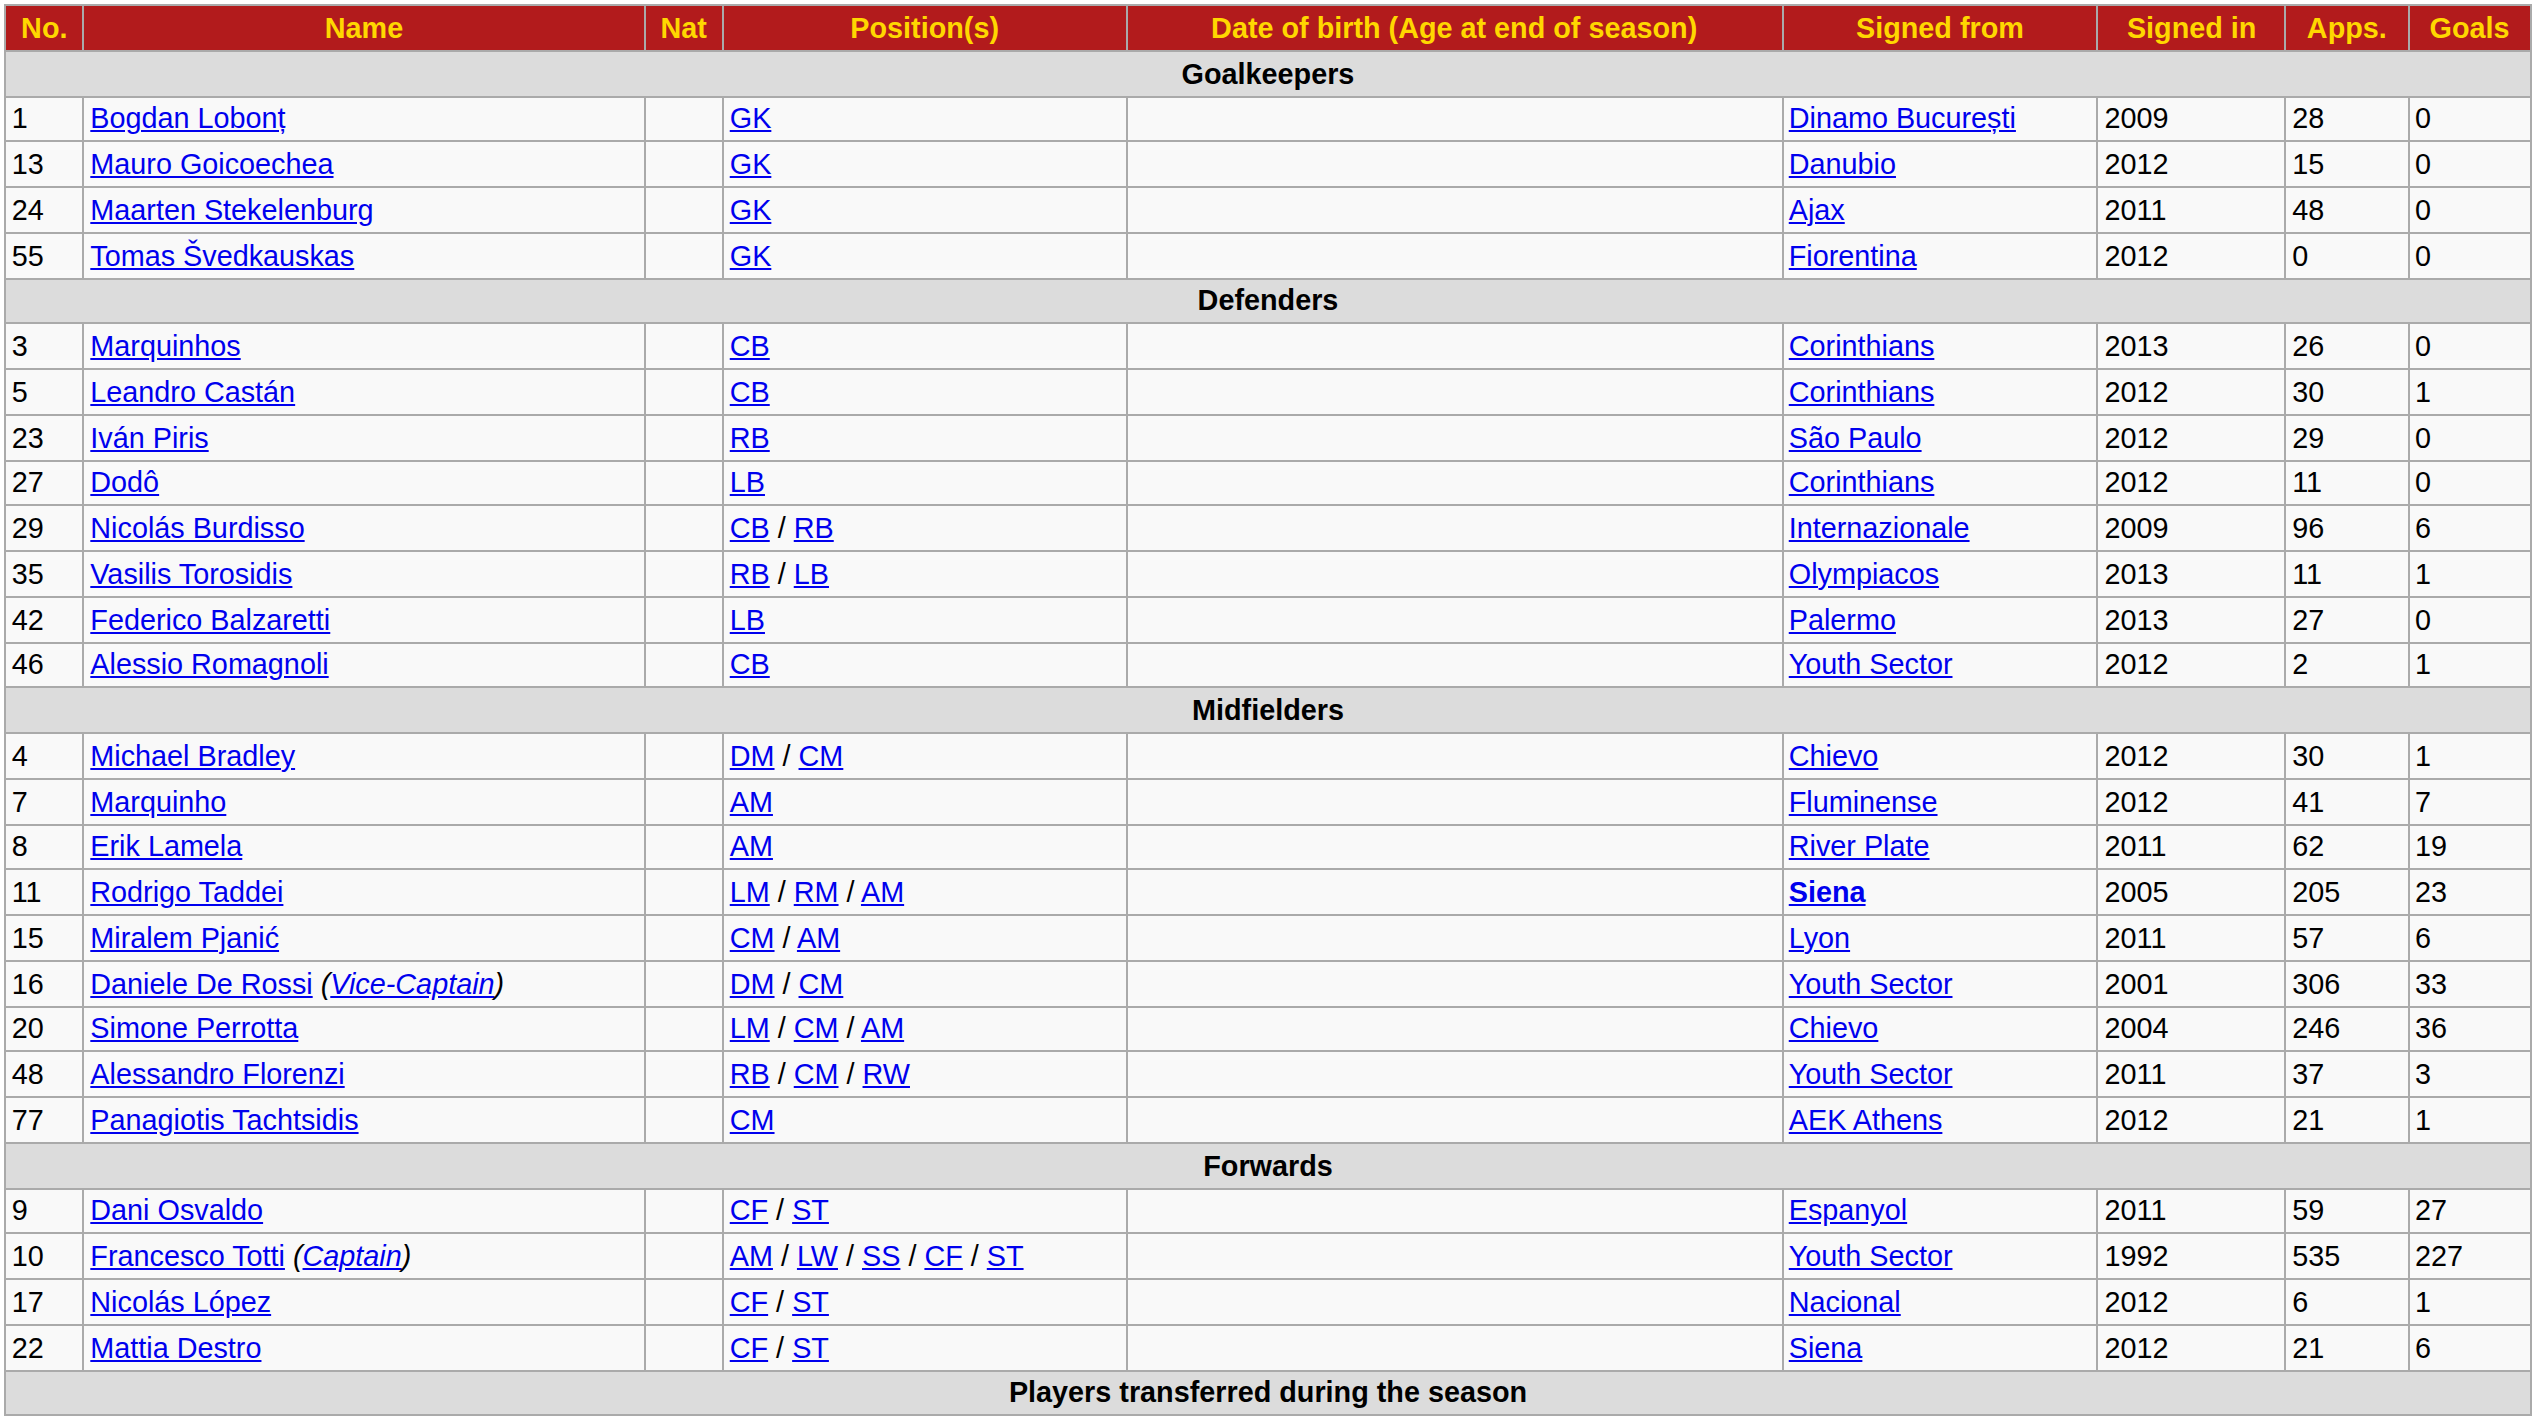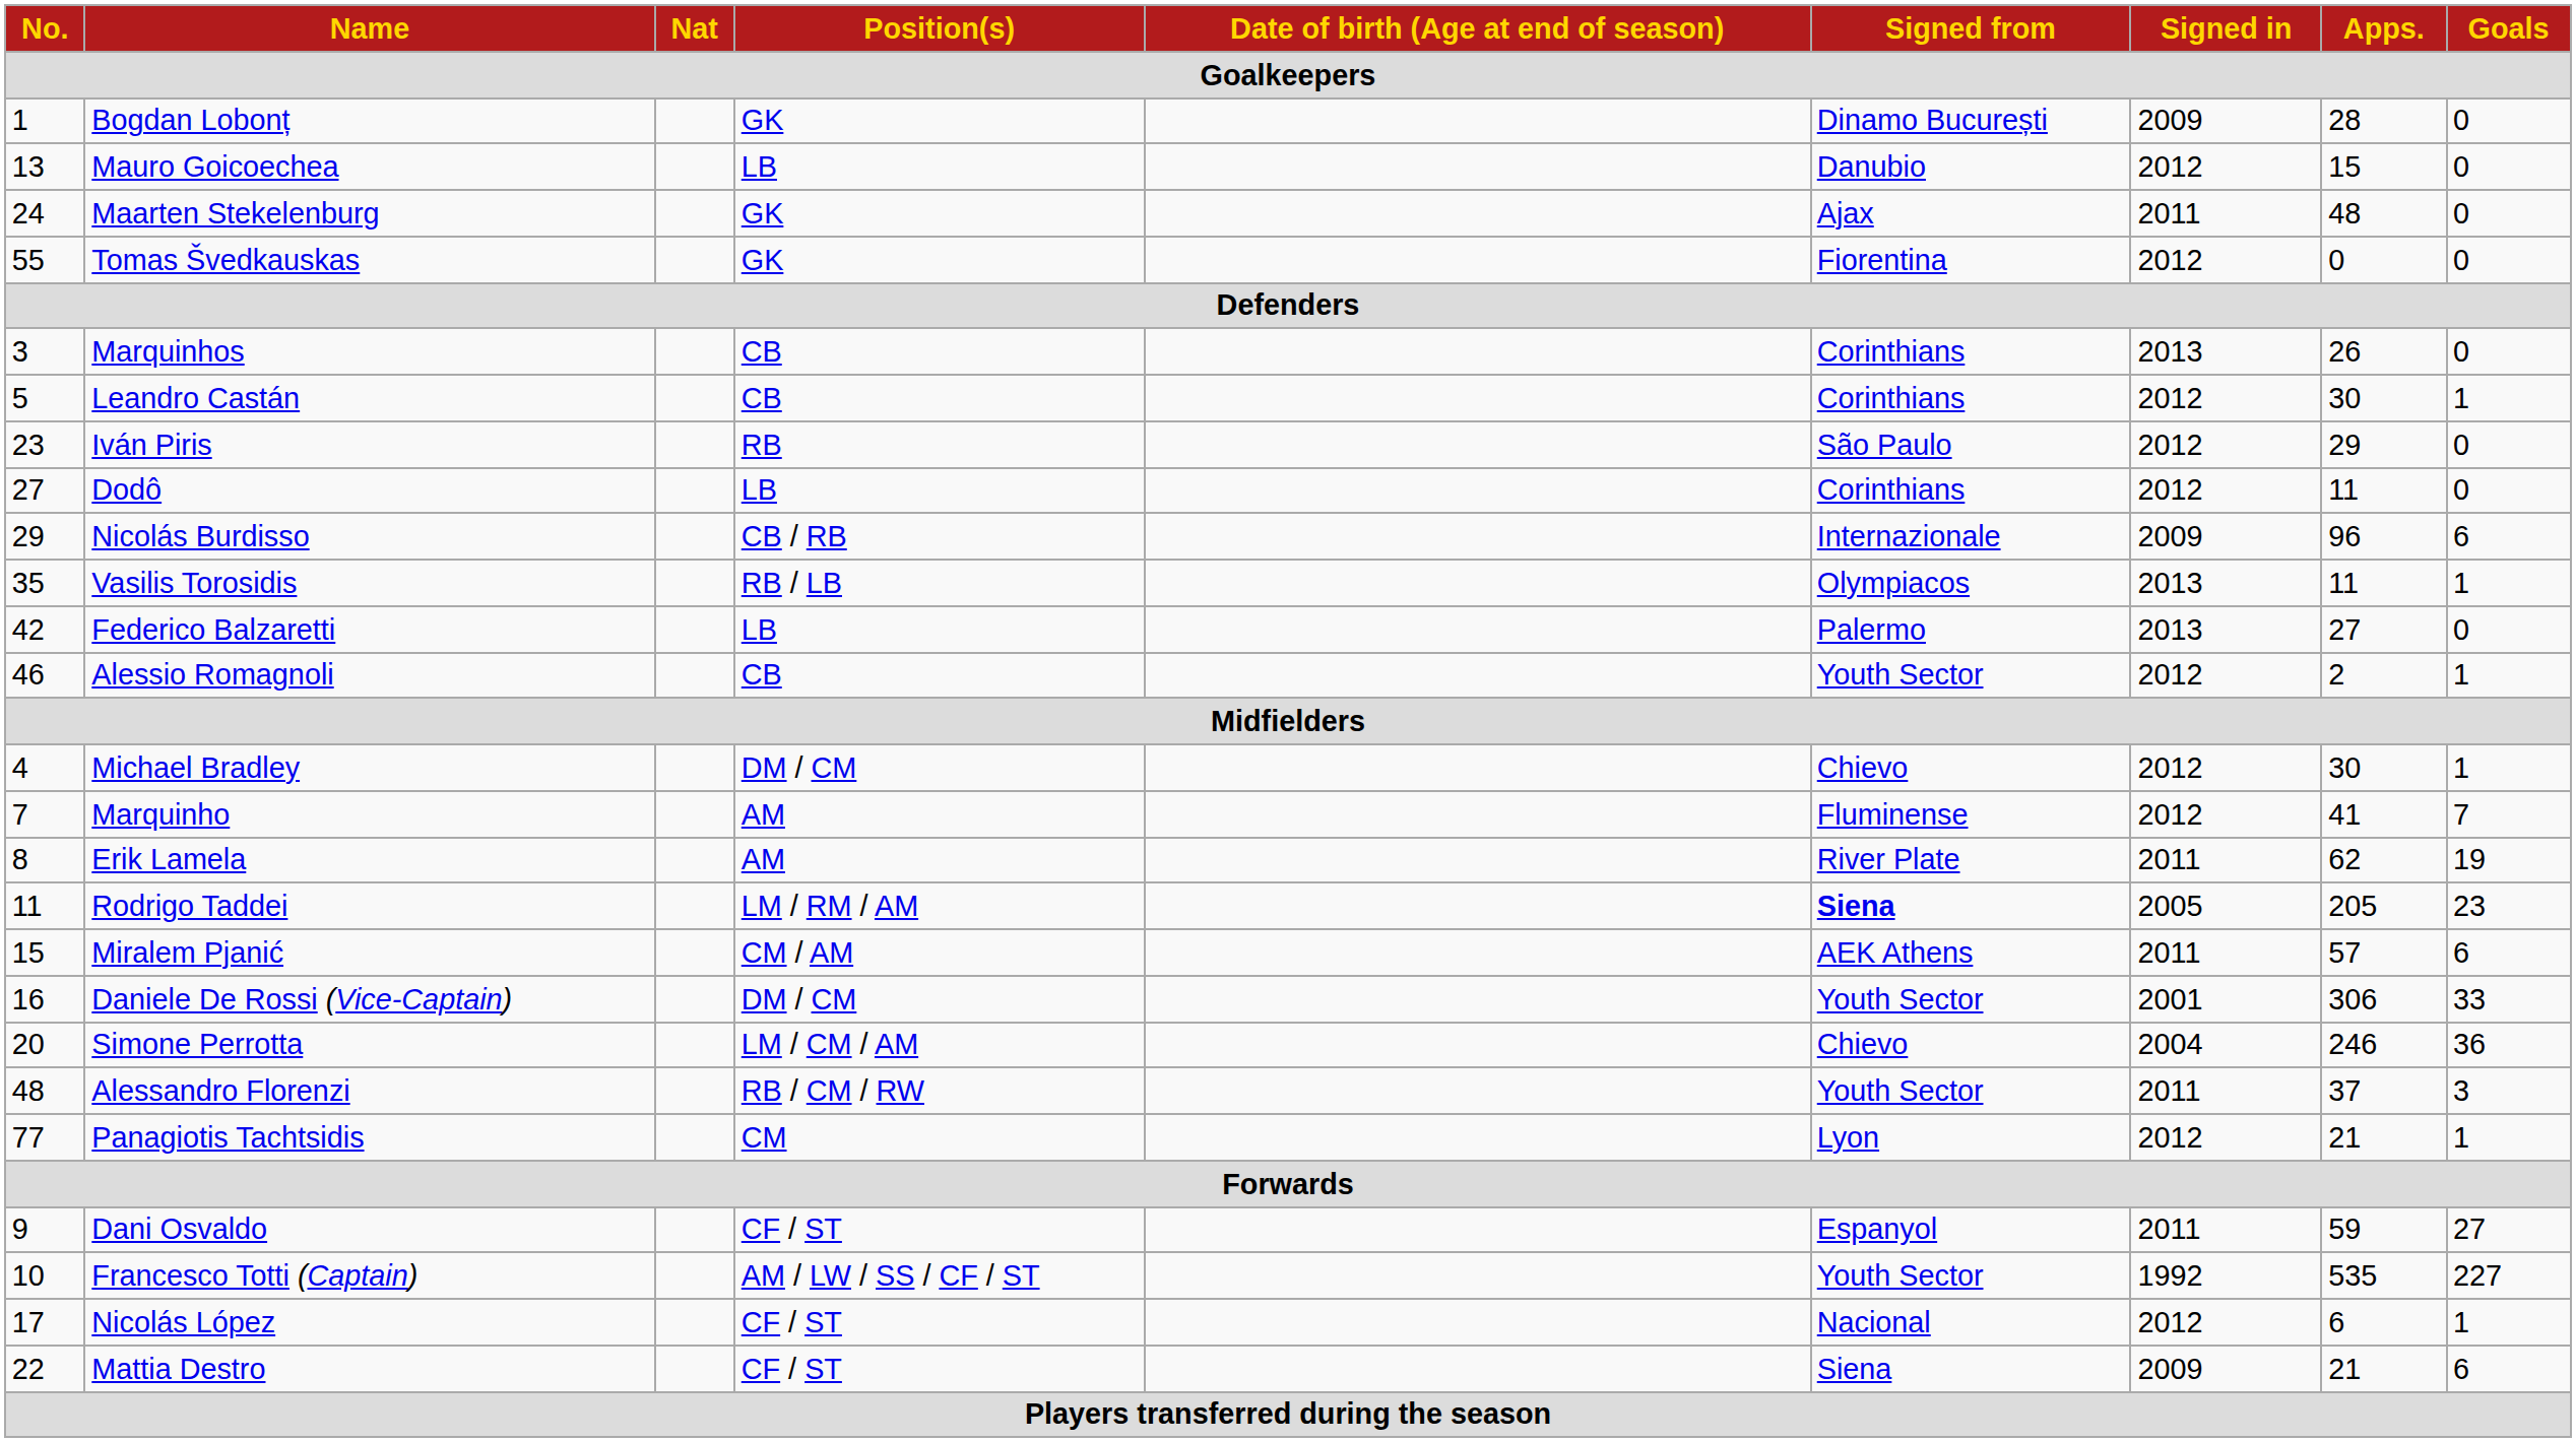Mauro Goicoechea | Position(s): GK -> LB
Miralem Pjanić | Signed from: Lyon -> AEK Athens
Panagiotis Tachtsidis | Signed from: AEK Athens -> Lyon
Mattia Destro | Signed in: 2012 -> 2009
